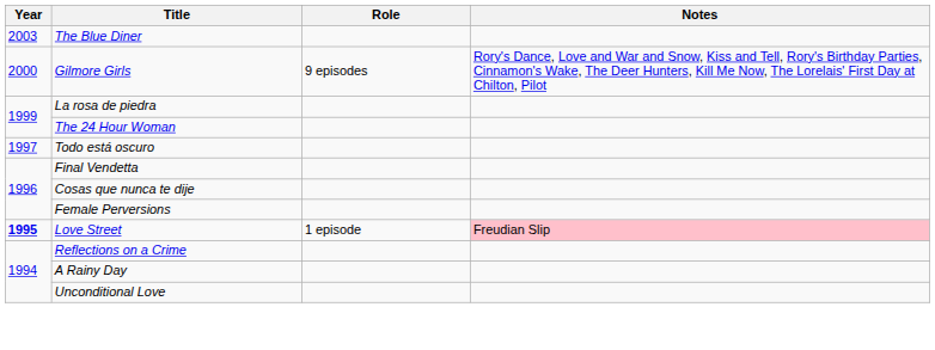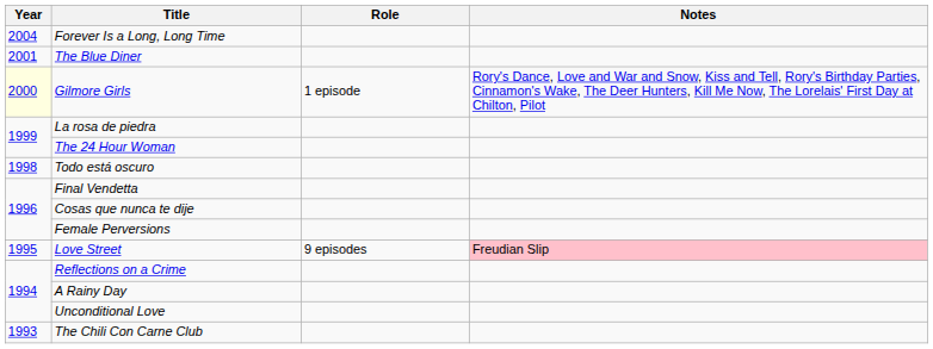+ row: 2004 | Forever Is a Long, Long Time
The Blue Diner | Year: 2003 -> 2001
Gilmore Girls | Year: no background -> lightyellow background
Gilmore Girls | Role: 9 episodes -> 1 episode
Todo está oscuro | Year: 1997 -> 1998
Love Street | Year: bold -> normal
Love Street | Role: 1 episode -> 9 episodes
+ row: 1993 | The Chili Con Carne Club
